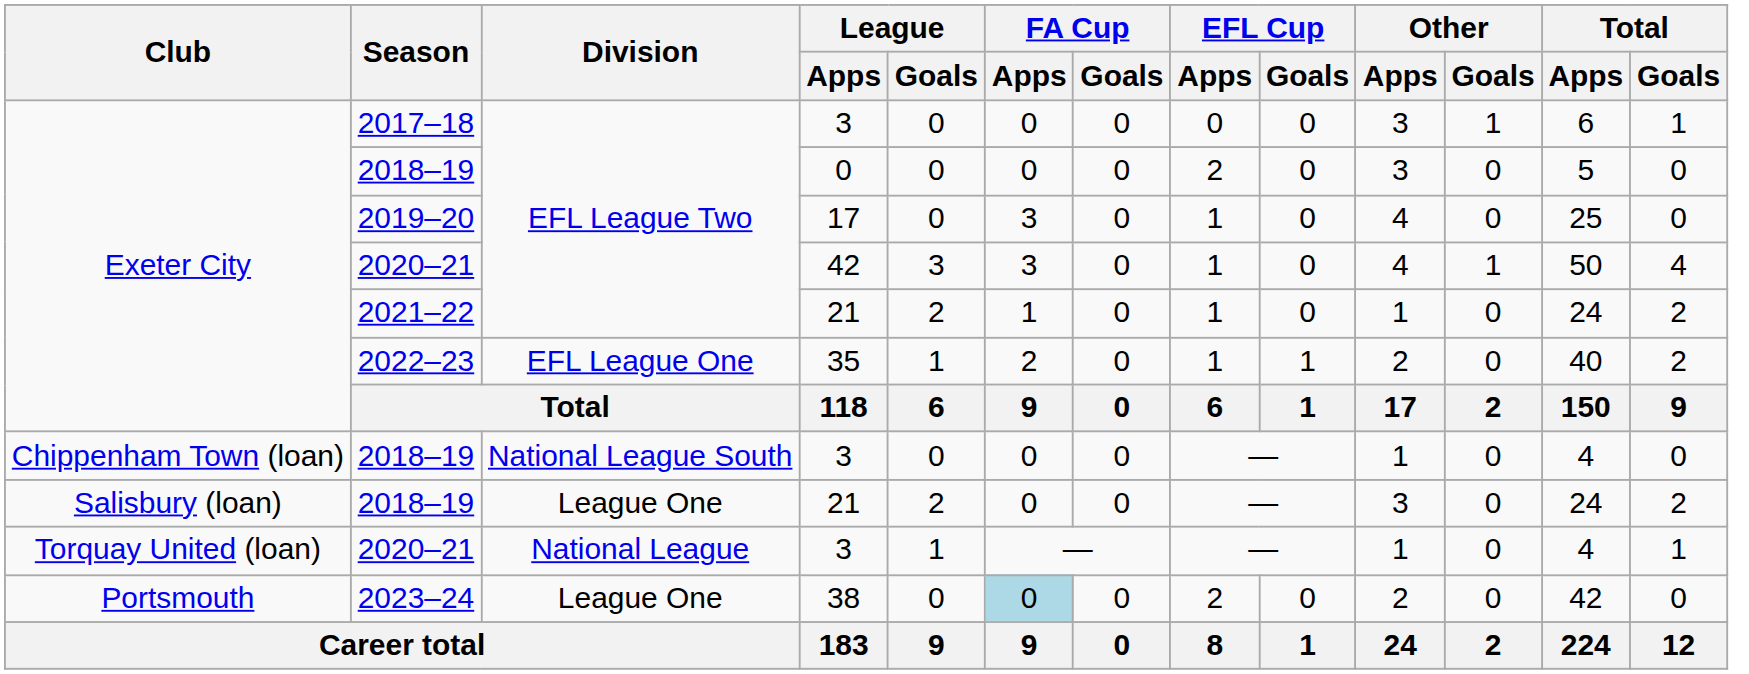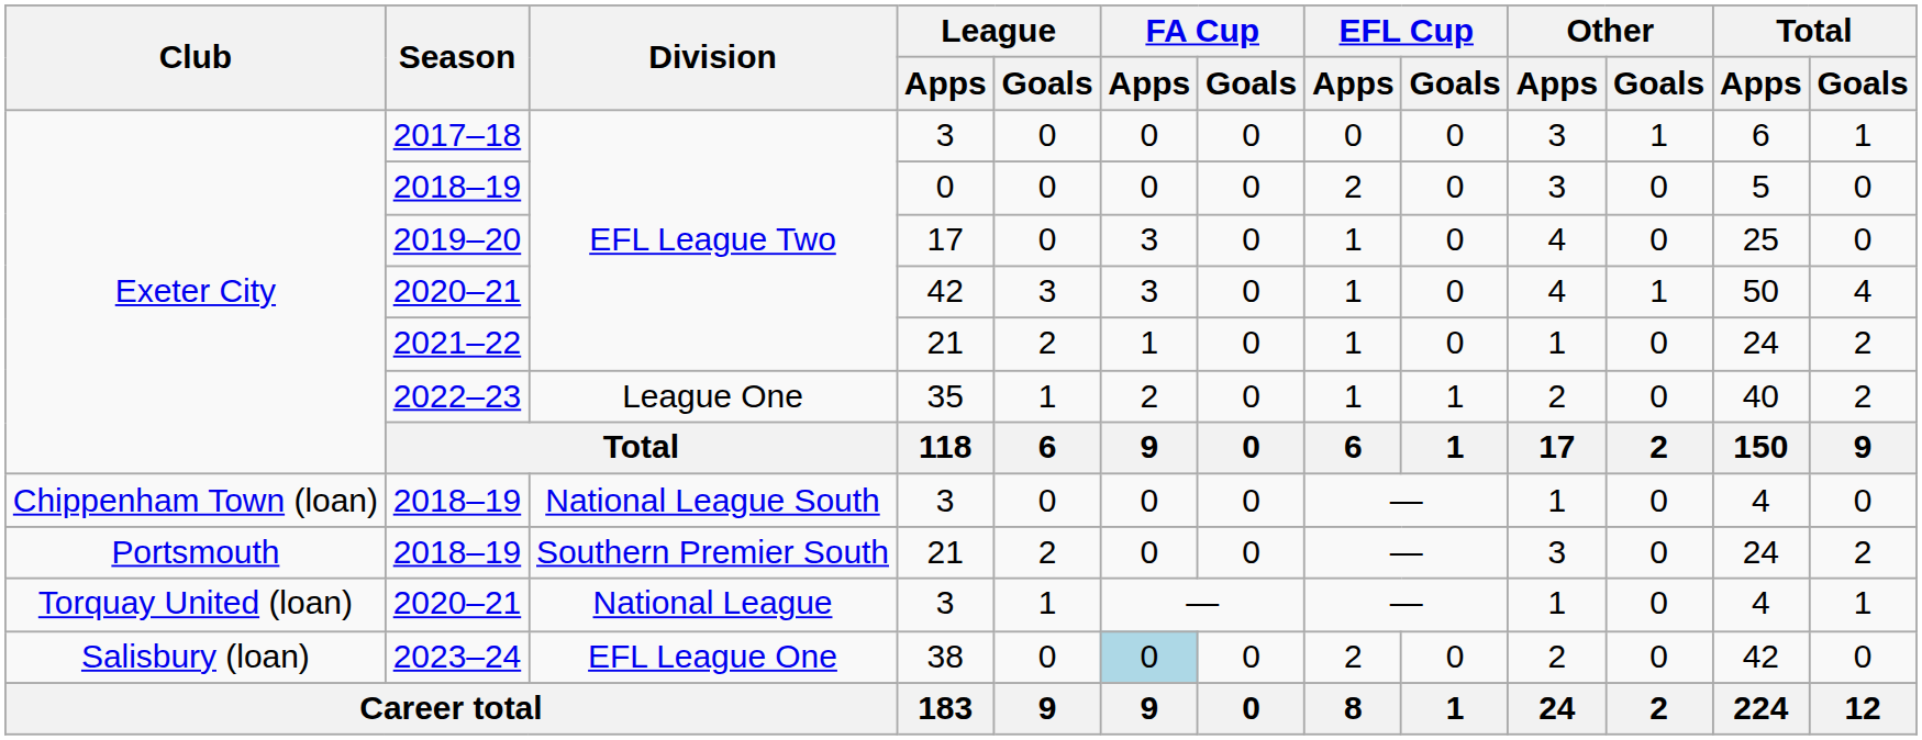2022–23 | Division: EFL League One -> League One
2018–19 / 21 | Club: Salisbury (loan) -> Portsmouth
2018–19 / 21 | Division: League One -> Southern Premier South
2023–24 | Club: Portsmouth -> Salisbury (loan)
2023–24 | Division: League One -> EFL League One
